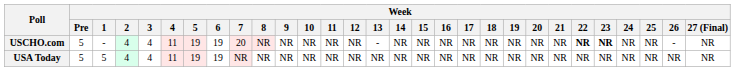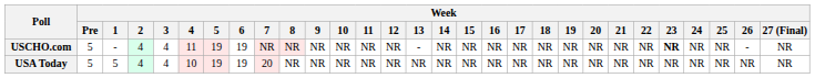USCHO.com | Week / 7: 20 -> NR
USCHO.com | Week / 22: bold -> normal
USA Today | Week / 4: 11 -> 10
USA Today | Week / 7: NR -> 20
